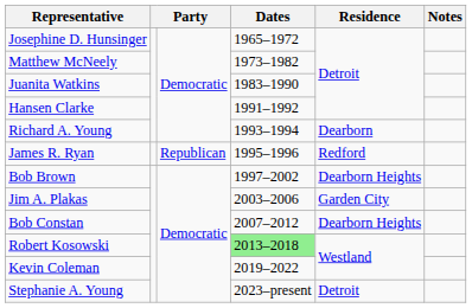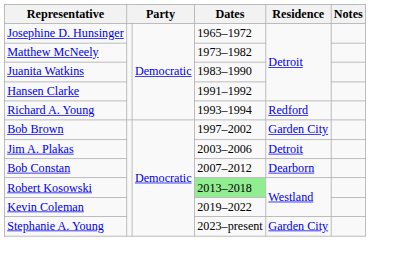Richard A. Young | Residence: Dearborn -> Redford
- row: James R. Ryan | Republican | 1995–1996 | Redford
Bob Brown | Residence: Dearborn Heights -> Garden City
Jim A. Plakas | Residence: Garden City -> Detroit
Bob Constan | Residence: Dearborn Heights -> Dearborn
Stephanie A. Young | Residence: Detroit -> Garden City
